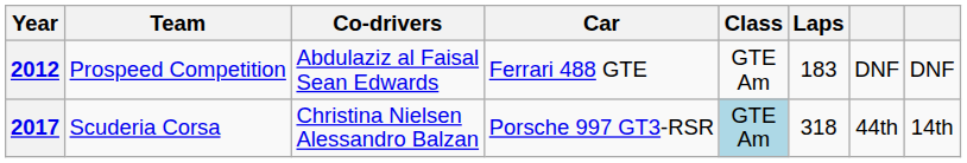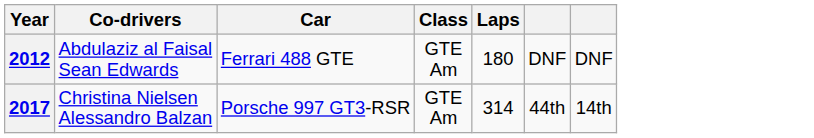- column: Team | Prospeed Competition | Scuderia Corsa
2012 | Laps: 183 -> 180
2017 | Class: lightblue background -> no background
2017 | Laps: 318 -> 314
